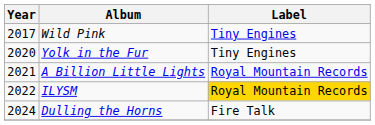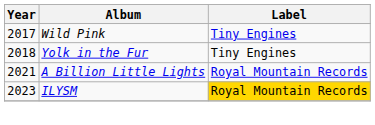Yolk in the Fur | Year: 2020 -> 2018
ILYSM | Year: 2022 -> 2023
- row: 2024 | Dulling the Horns | Fire Talk
